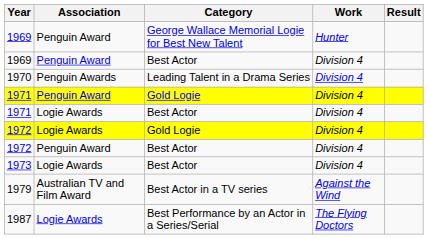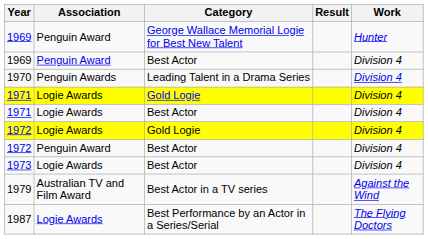columns swapped: Work <-> Result
1971 / Gold Logie | Association: Penguin Award -> Logie Awards
